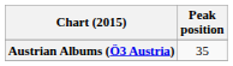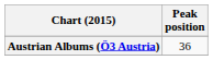Austrian Albums (Ö3 Austria) | Peak position: 35 -> 36
